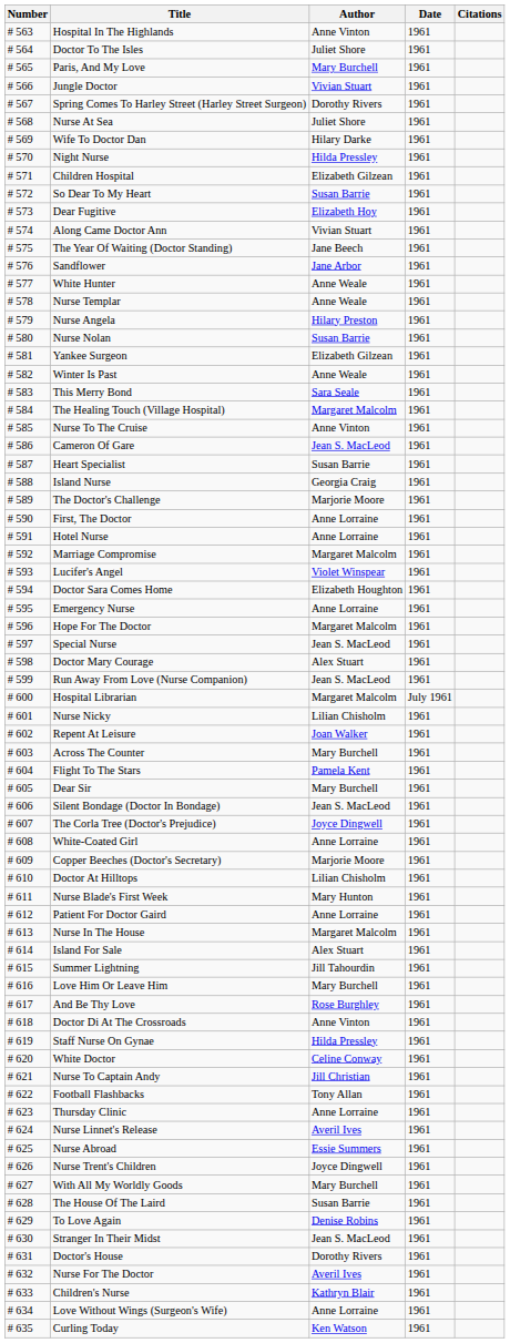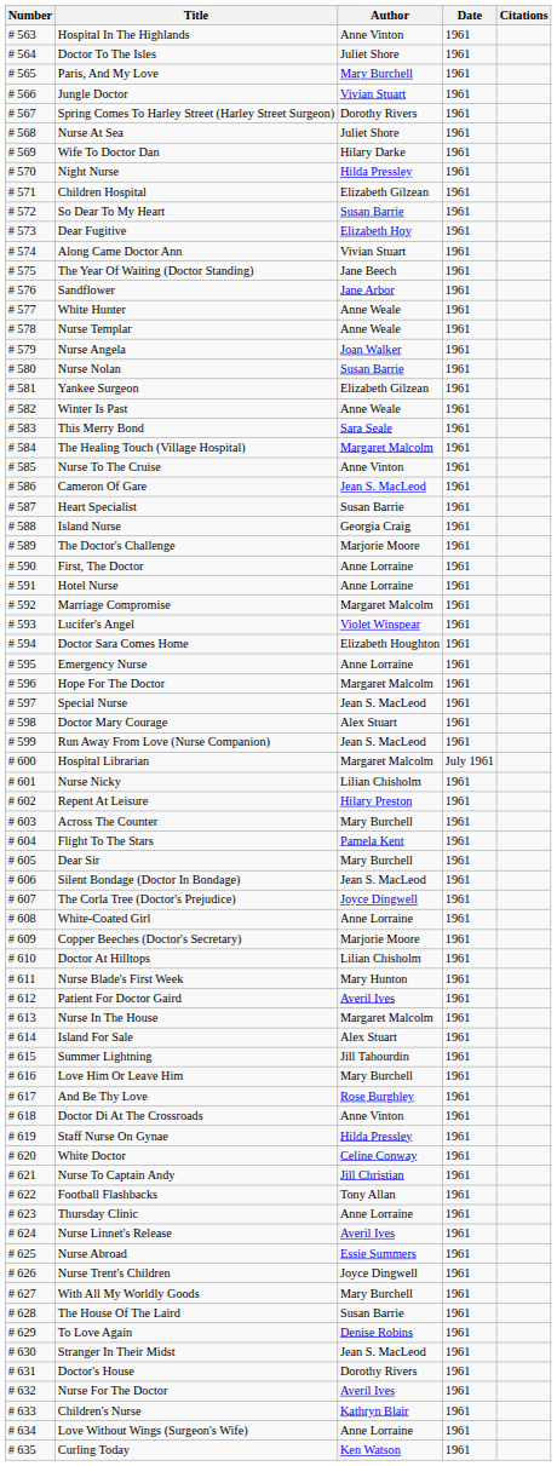Nurse Angela | Author: Hilary Preston -> Joan Walker
Repent At Leisure | Author: Joan Walker -> Hilary Preston
Patient For Doctor Gaird | Author: Anne Lorraine -> Averil Ives
